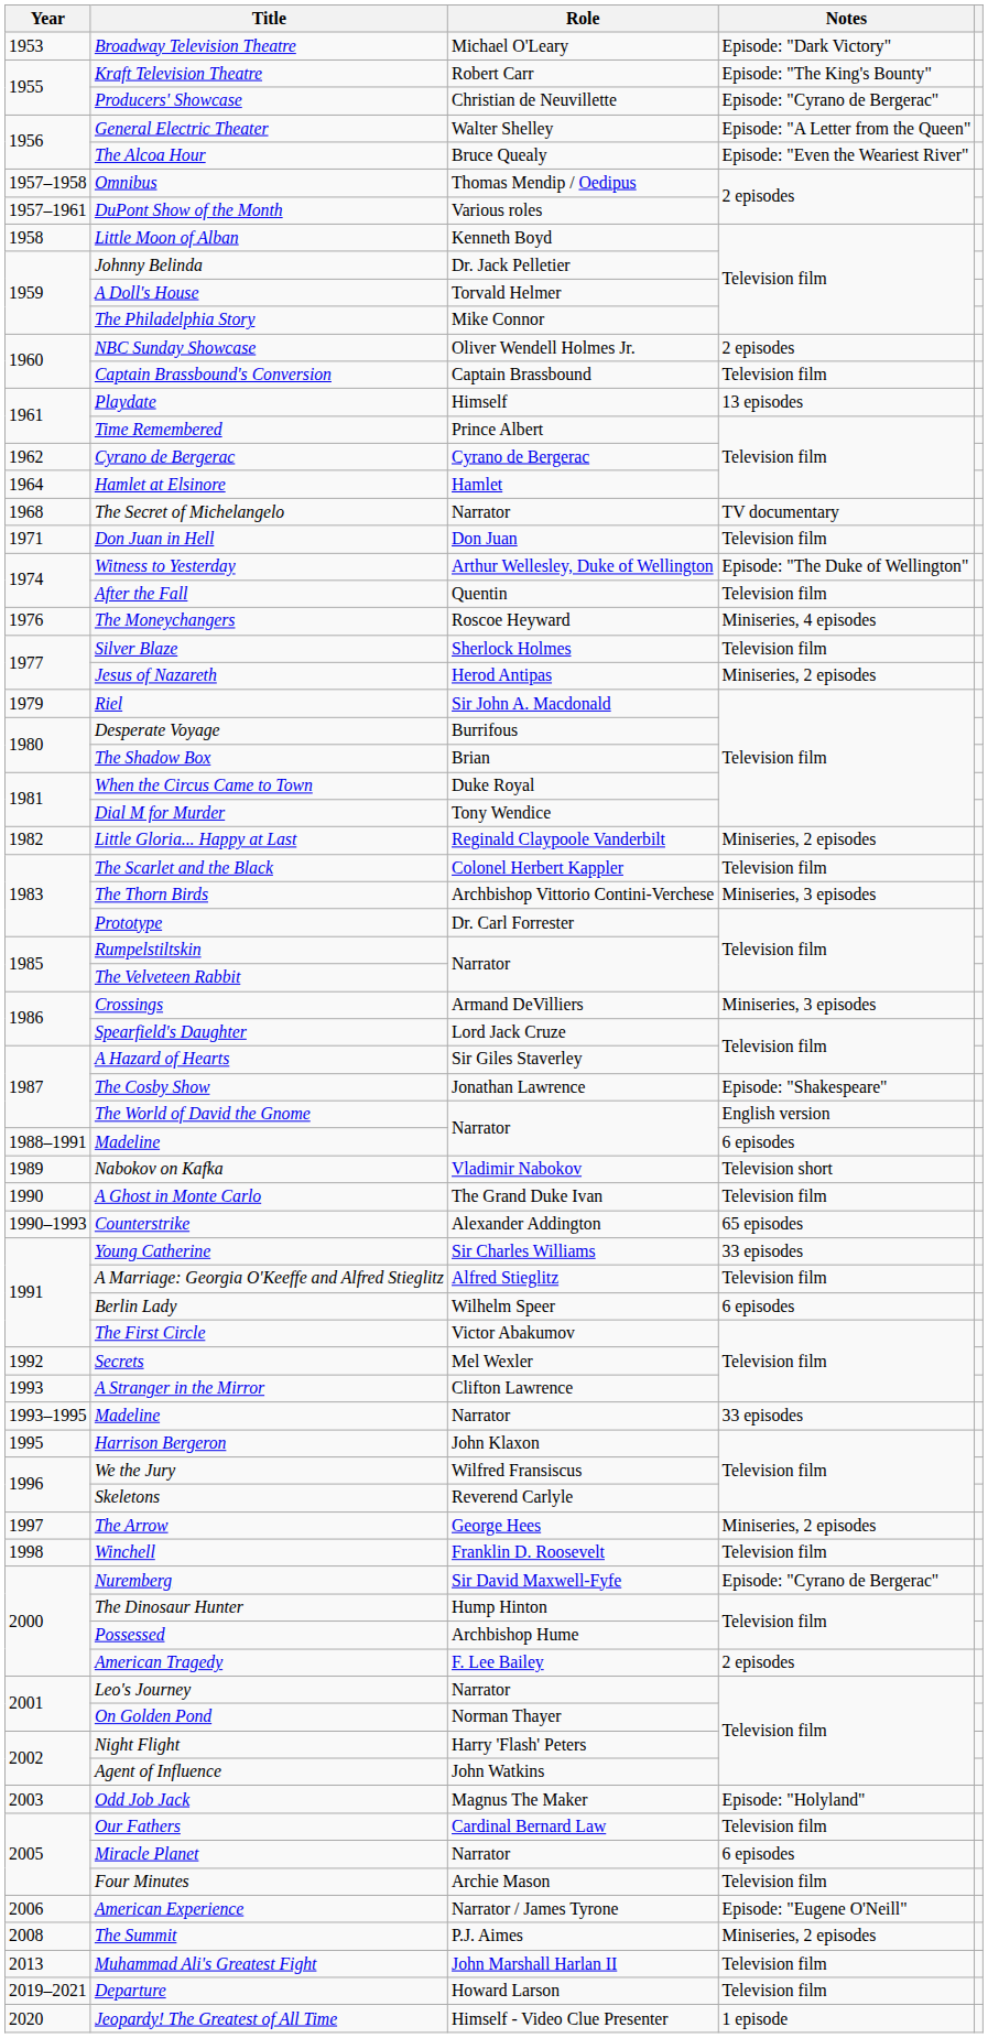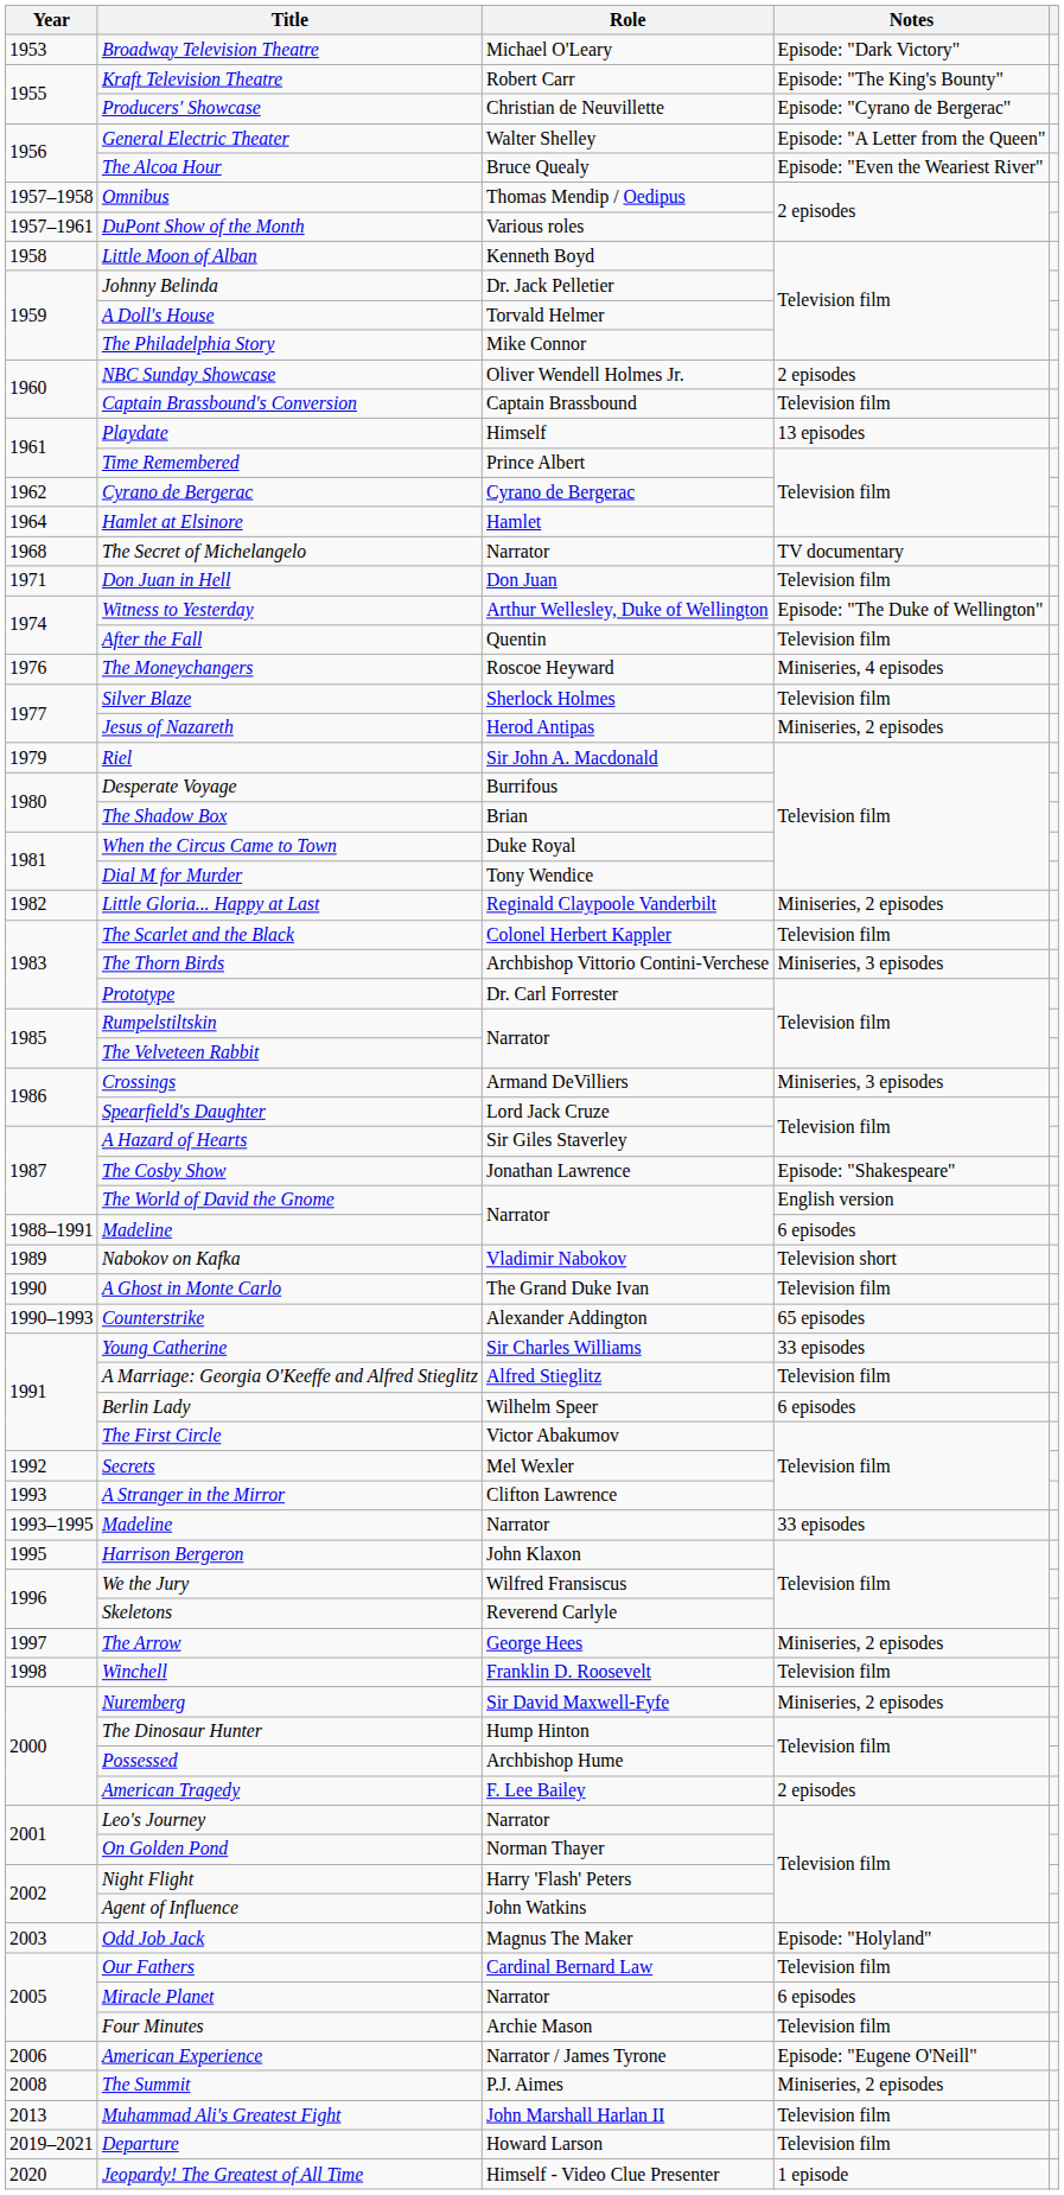Nuremberg | Notes: Episode: "Cyrano de Bergerac" -> Miniseries, 2 episodes
